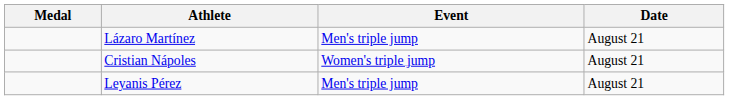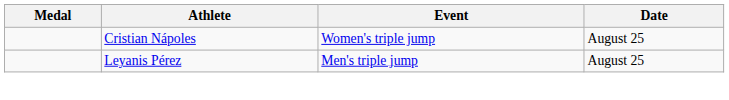- row: Lázaro Martínez | Men's triple jump | August 21
Cristian Nápoles | Date: August 21 -> August 25
Leyanis Pérez | Date: August 21 -> August 25
